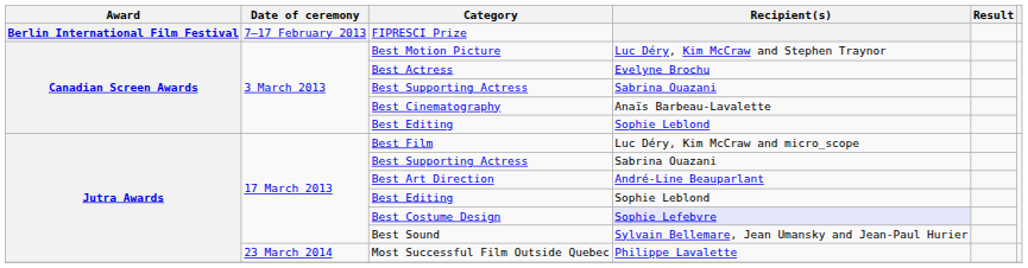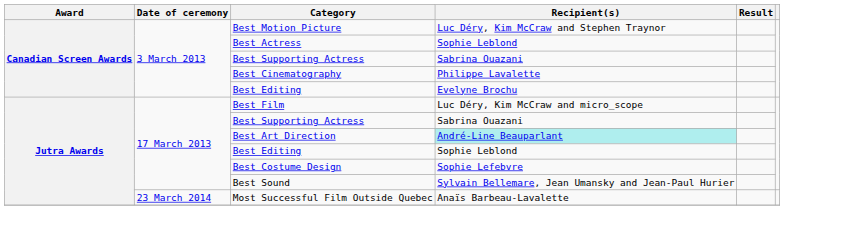- row: Berlin International Film Festival | 7–17 February 2013 | FIPRESCI Prize
Best Actress | Recipient(s): Evelyne Brochu -> Sophie Leblond
Best Cinematography | Recipient(s): Anaïs Barbeau-Lavalette -> Philippe Lavalette
3 March 2013 / Best Editing | Recipient(s): Sophie Leblond -> Evelyne Brochu
Best Art Direction | Recipient(s): no background -> paleturquoise background
Best Costume Design | Recipient(s): lavender background -> no background
Most Successful Film Outside Quebec | Recipient(s): Philippe Lavalette -> Anaïs Barbeau-Lavalette
